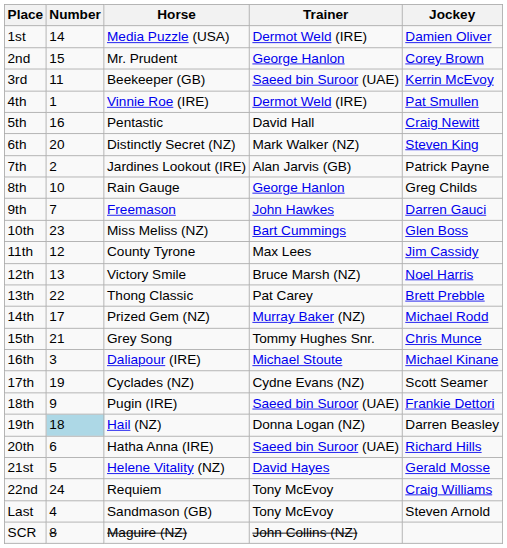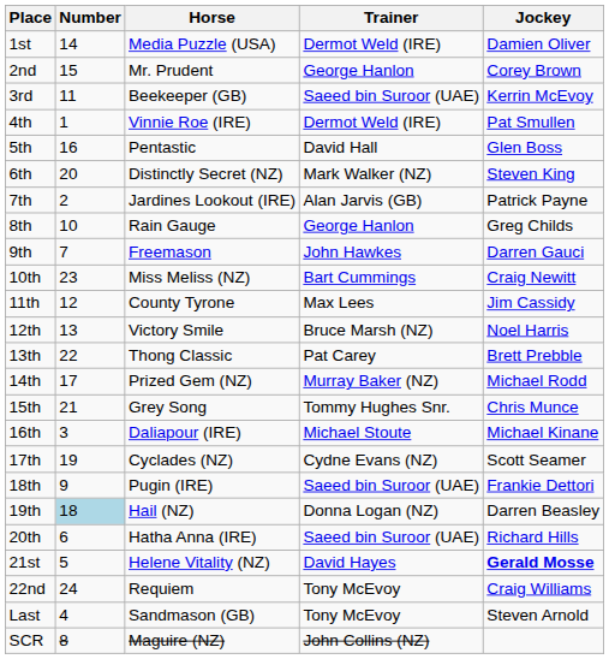5th | Jockey: Craig Newitt -> Glen Boss
10th | Jockey: Glen Boss -> Craig Newitt
21st | Jockey: normal -> bold
